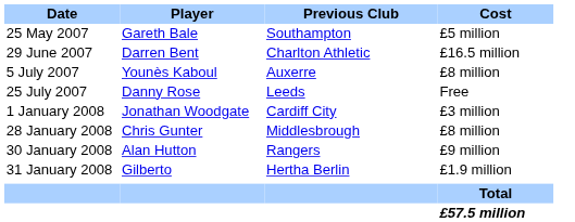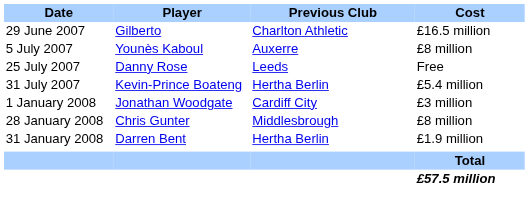- row: 25 May 2007 | Gareth Bale | Southampton | £5 million
29 June 2007 | Player: Darren Bent -> Gilberto
+ row: 31 July 2007 | Kevin-Prince Boateng | Hertha Berlin | £5.4 million
- row: 30 January 2008 | Alan Hutton | Rangers | £9 million
31 January 2008 | Player: Gilberto -> Darren Bent
